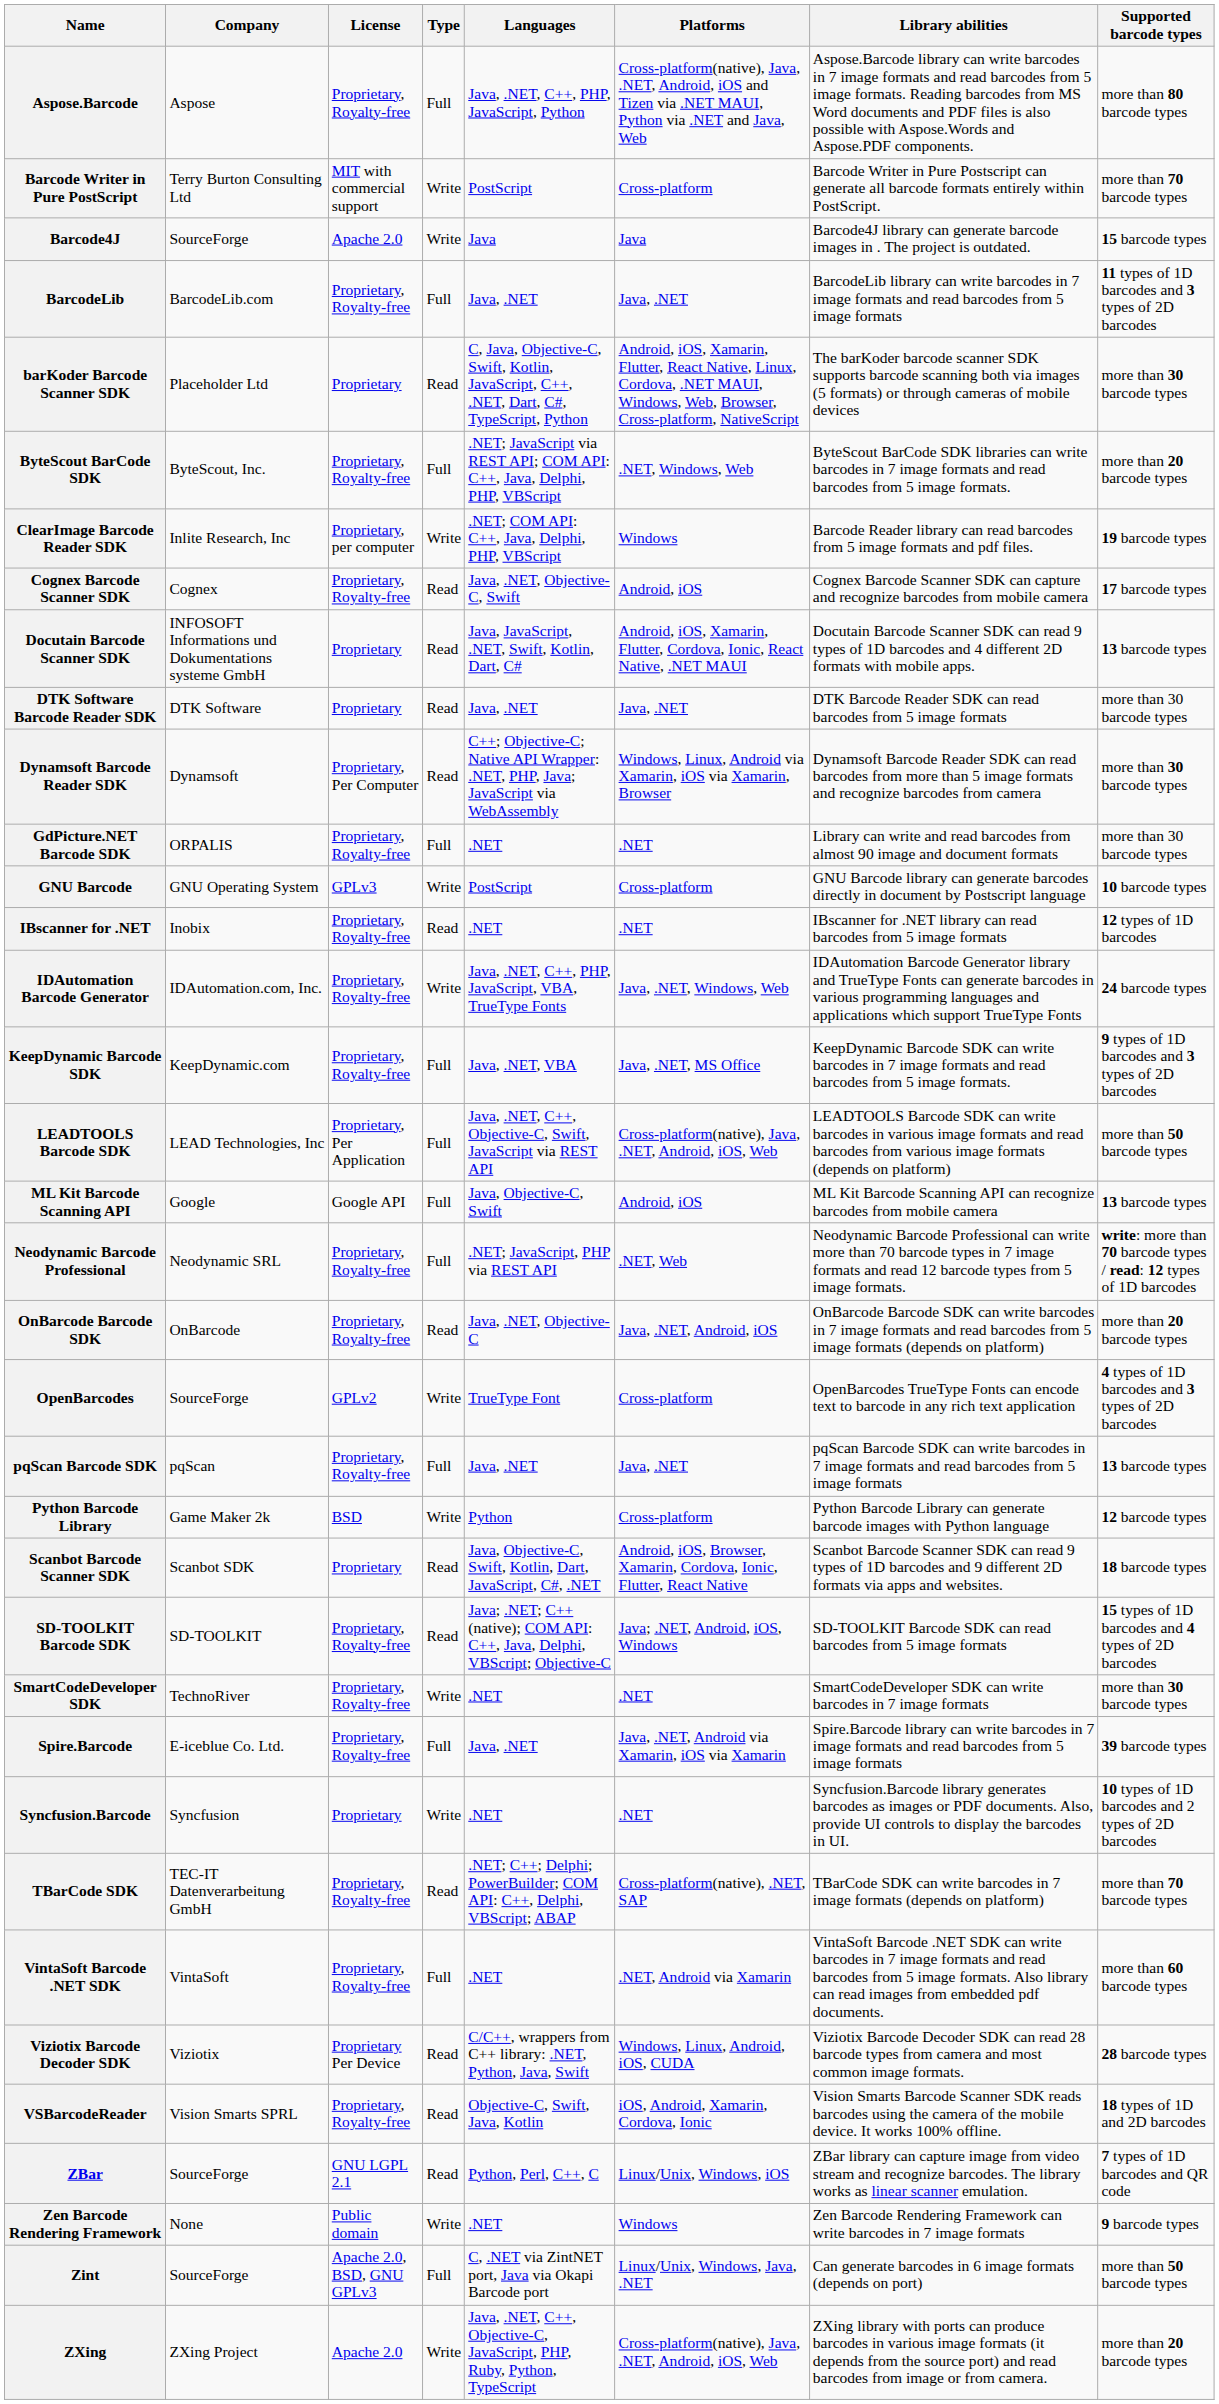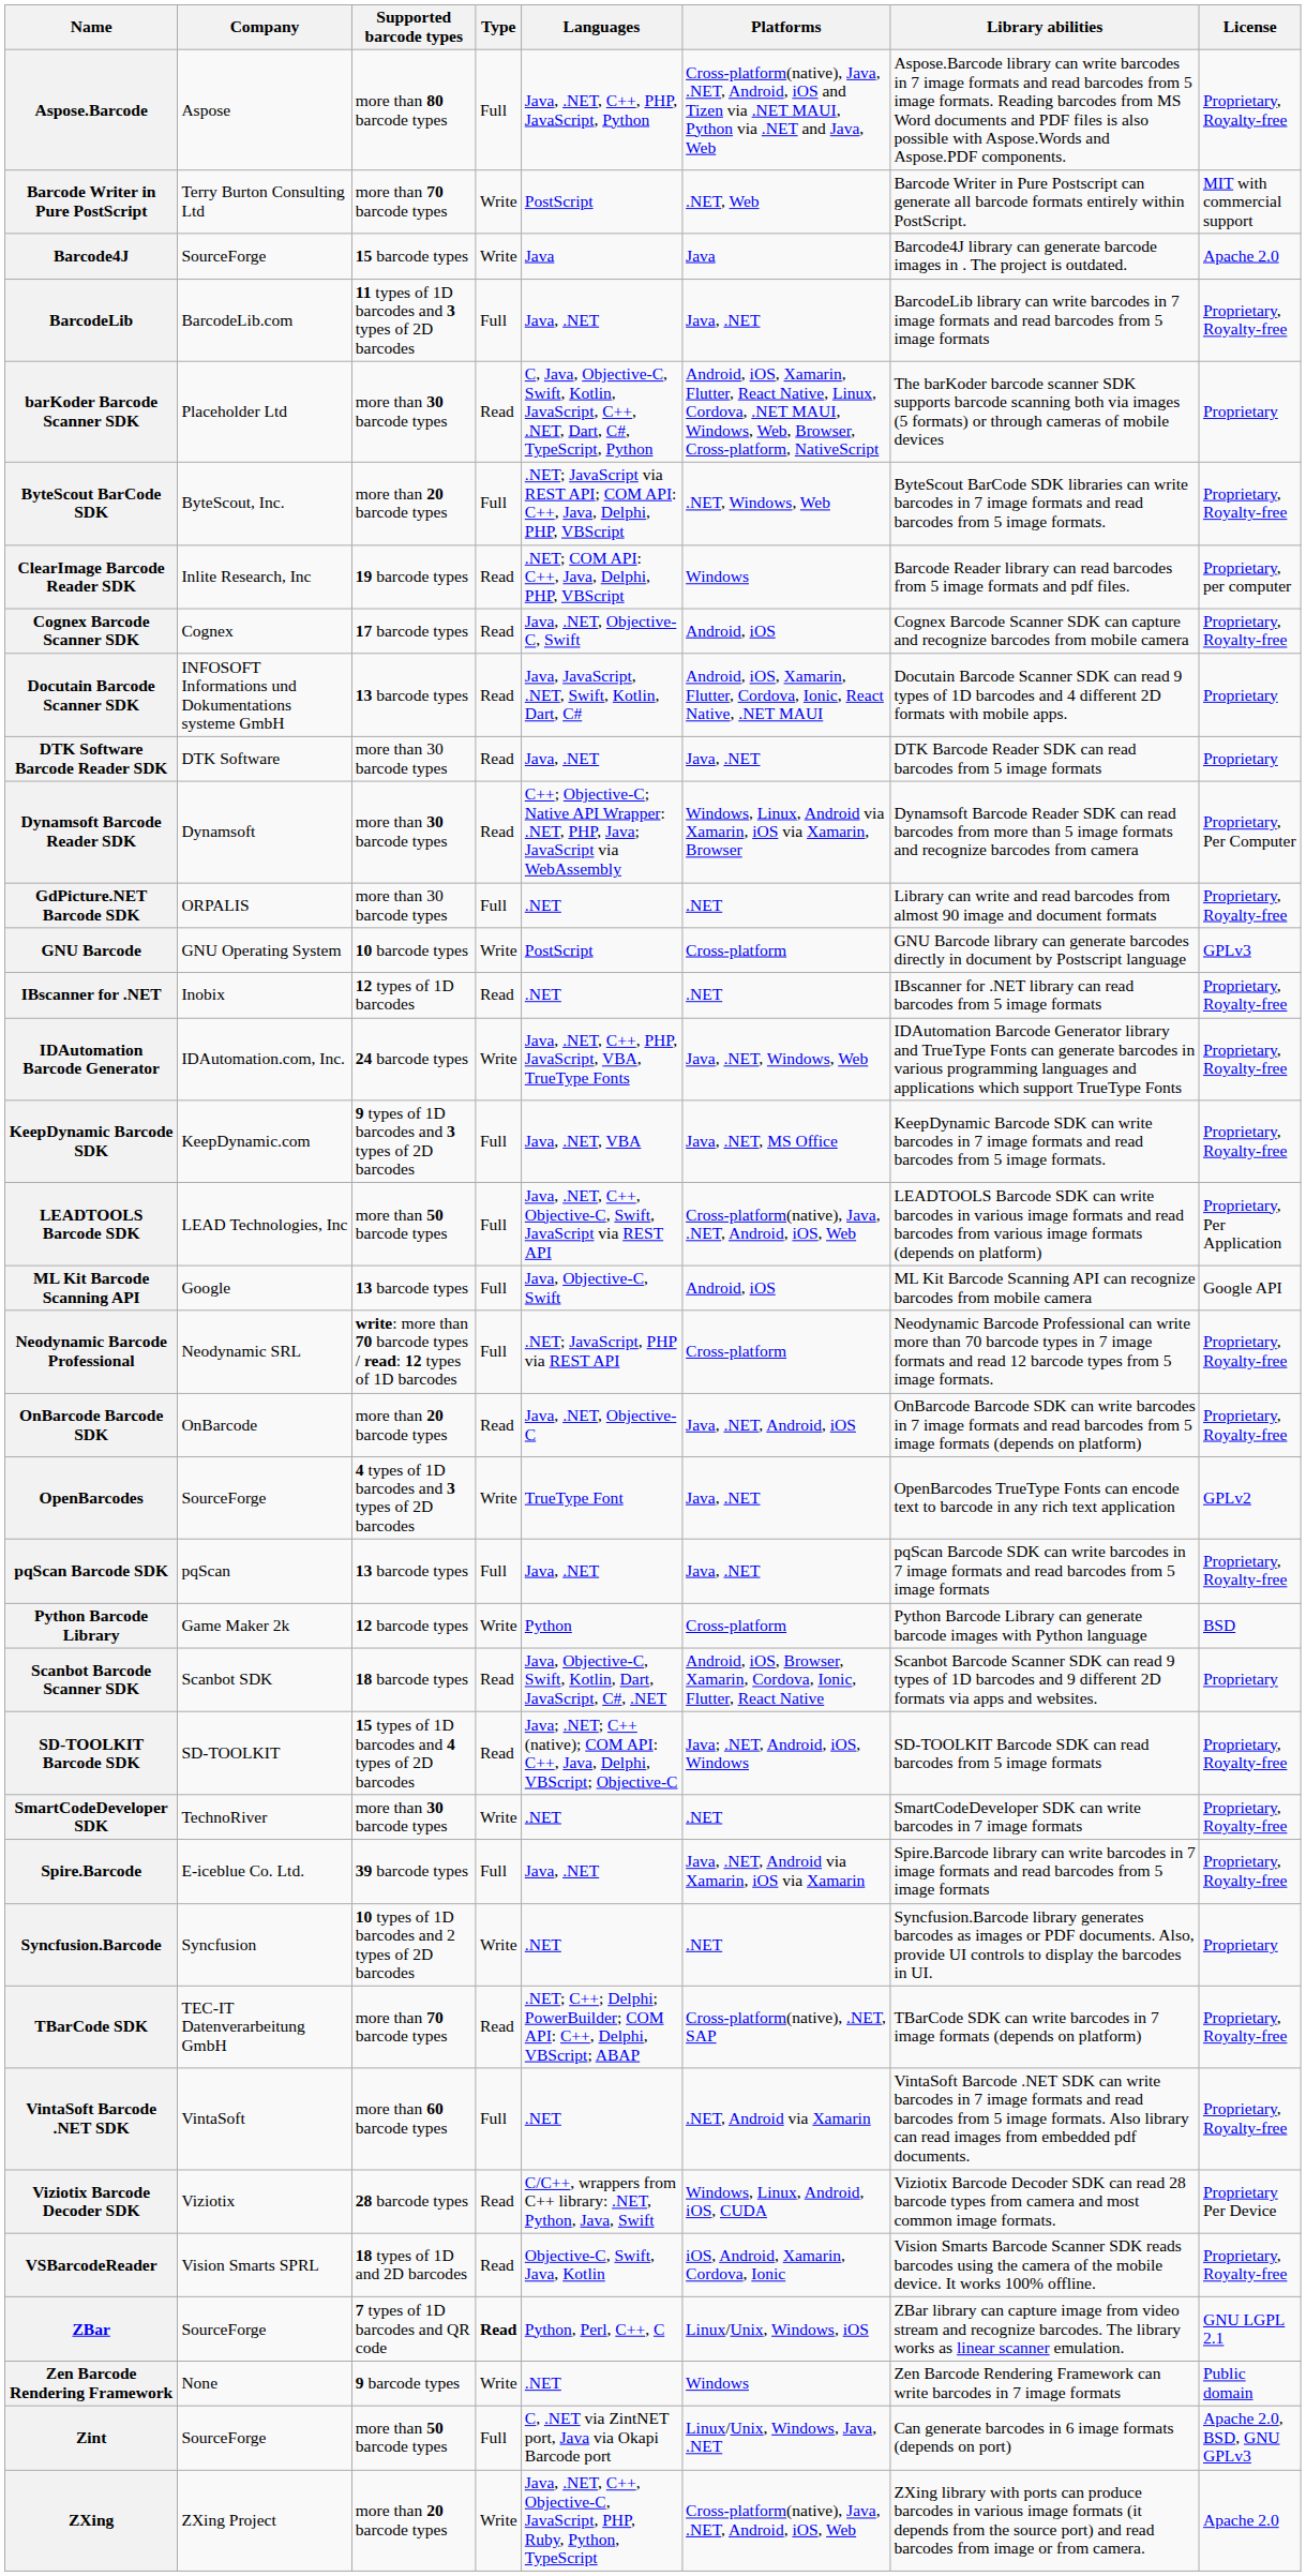columns swapped: License <-> Supported barcode types
Barcode Writer in Pure PostScript | Platforms: Cross-platform -> .NET, Web
ClearImage Barcode Reader SDK | Type: Write -> Read
Neodynamic Barcode Professional | Platforms: .NET, Web -> Cross-platform
OpenBarcodes | Platforms: Cross-platform -> Java, .NET
ZBar | Type: normal -> bold
